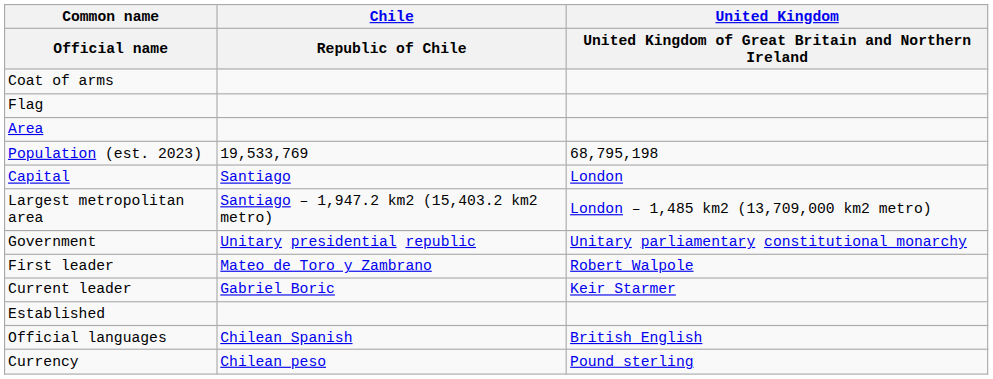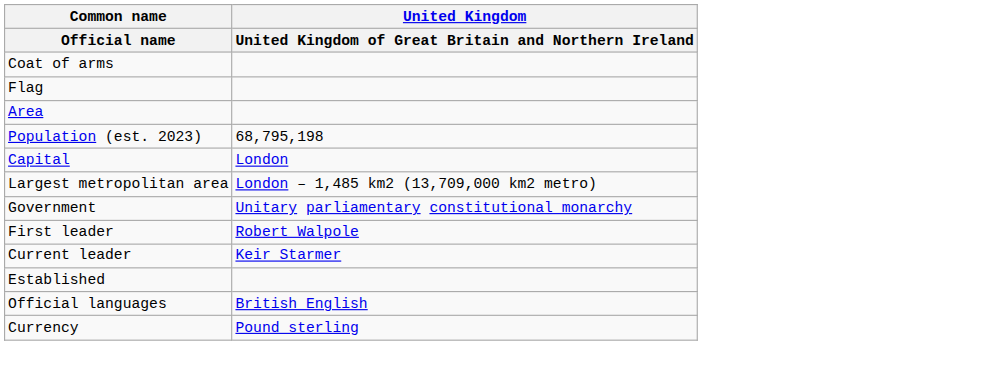- column: Chile | Republic of Chile | 19,533,769 | Santiago | Santiago – 1,947.2 km2 (15,403.2 km2 metro) | Unitary presidential republic | Mateo de Toro y Zambrano | Gabriel Boric | Chilean Spanish | Chilean peso
